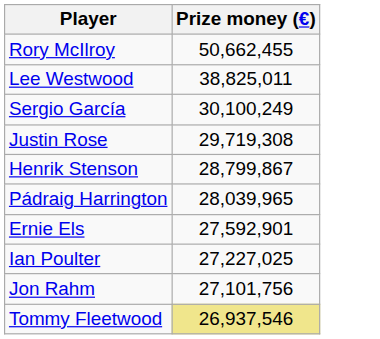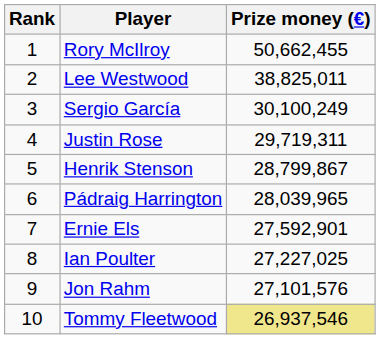+ column: Rank | 1 | 2 | 3 | 4 | 5 | 6 | 7 | 8 | 9 | 10
Justin Rose | Prize money (€): 29,719,308 -> 29,719,311
Jon Rahm | Prize money (€): 27,101,756 -> 27,101,576
